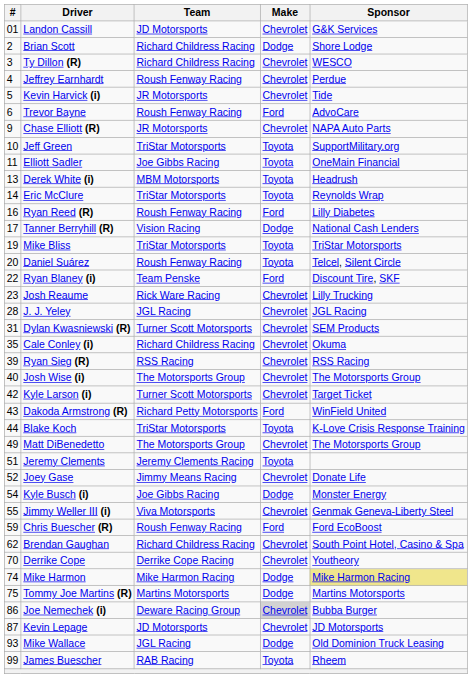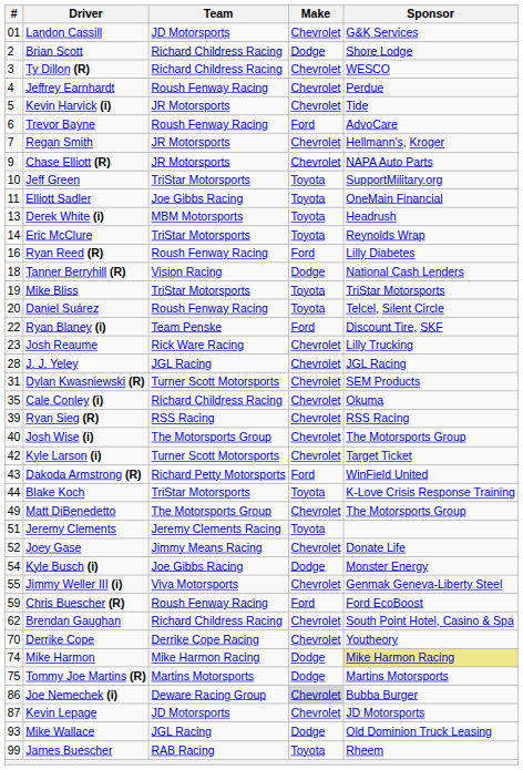+ row: 7 | Regan Smith | JR Motorsports | Chevrolet | Hellmann's, Kroger
Tanner Berryhill (R) | #: 17 -> 18
